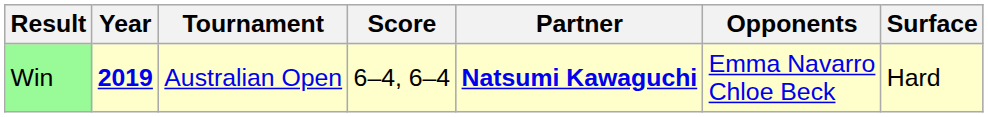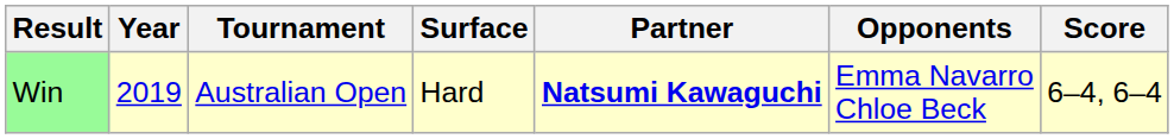columns swapped: Surface <-> Score
Win | Year: bold -> normal
